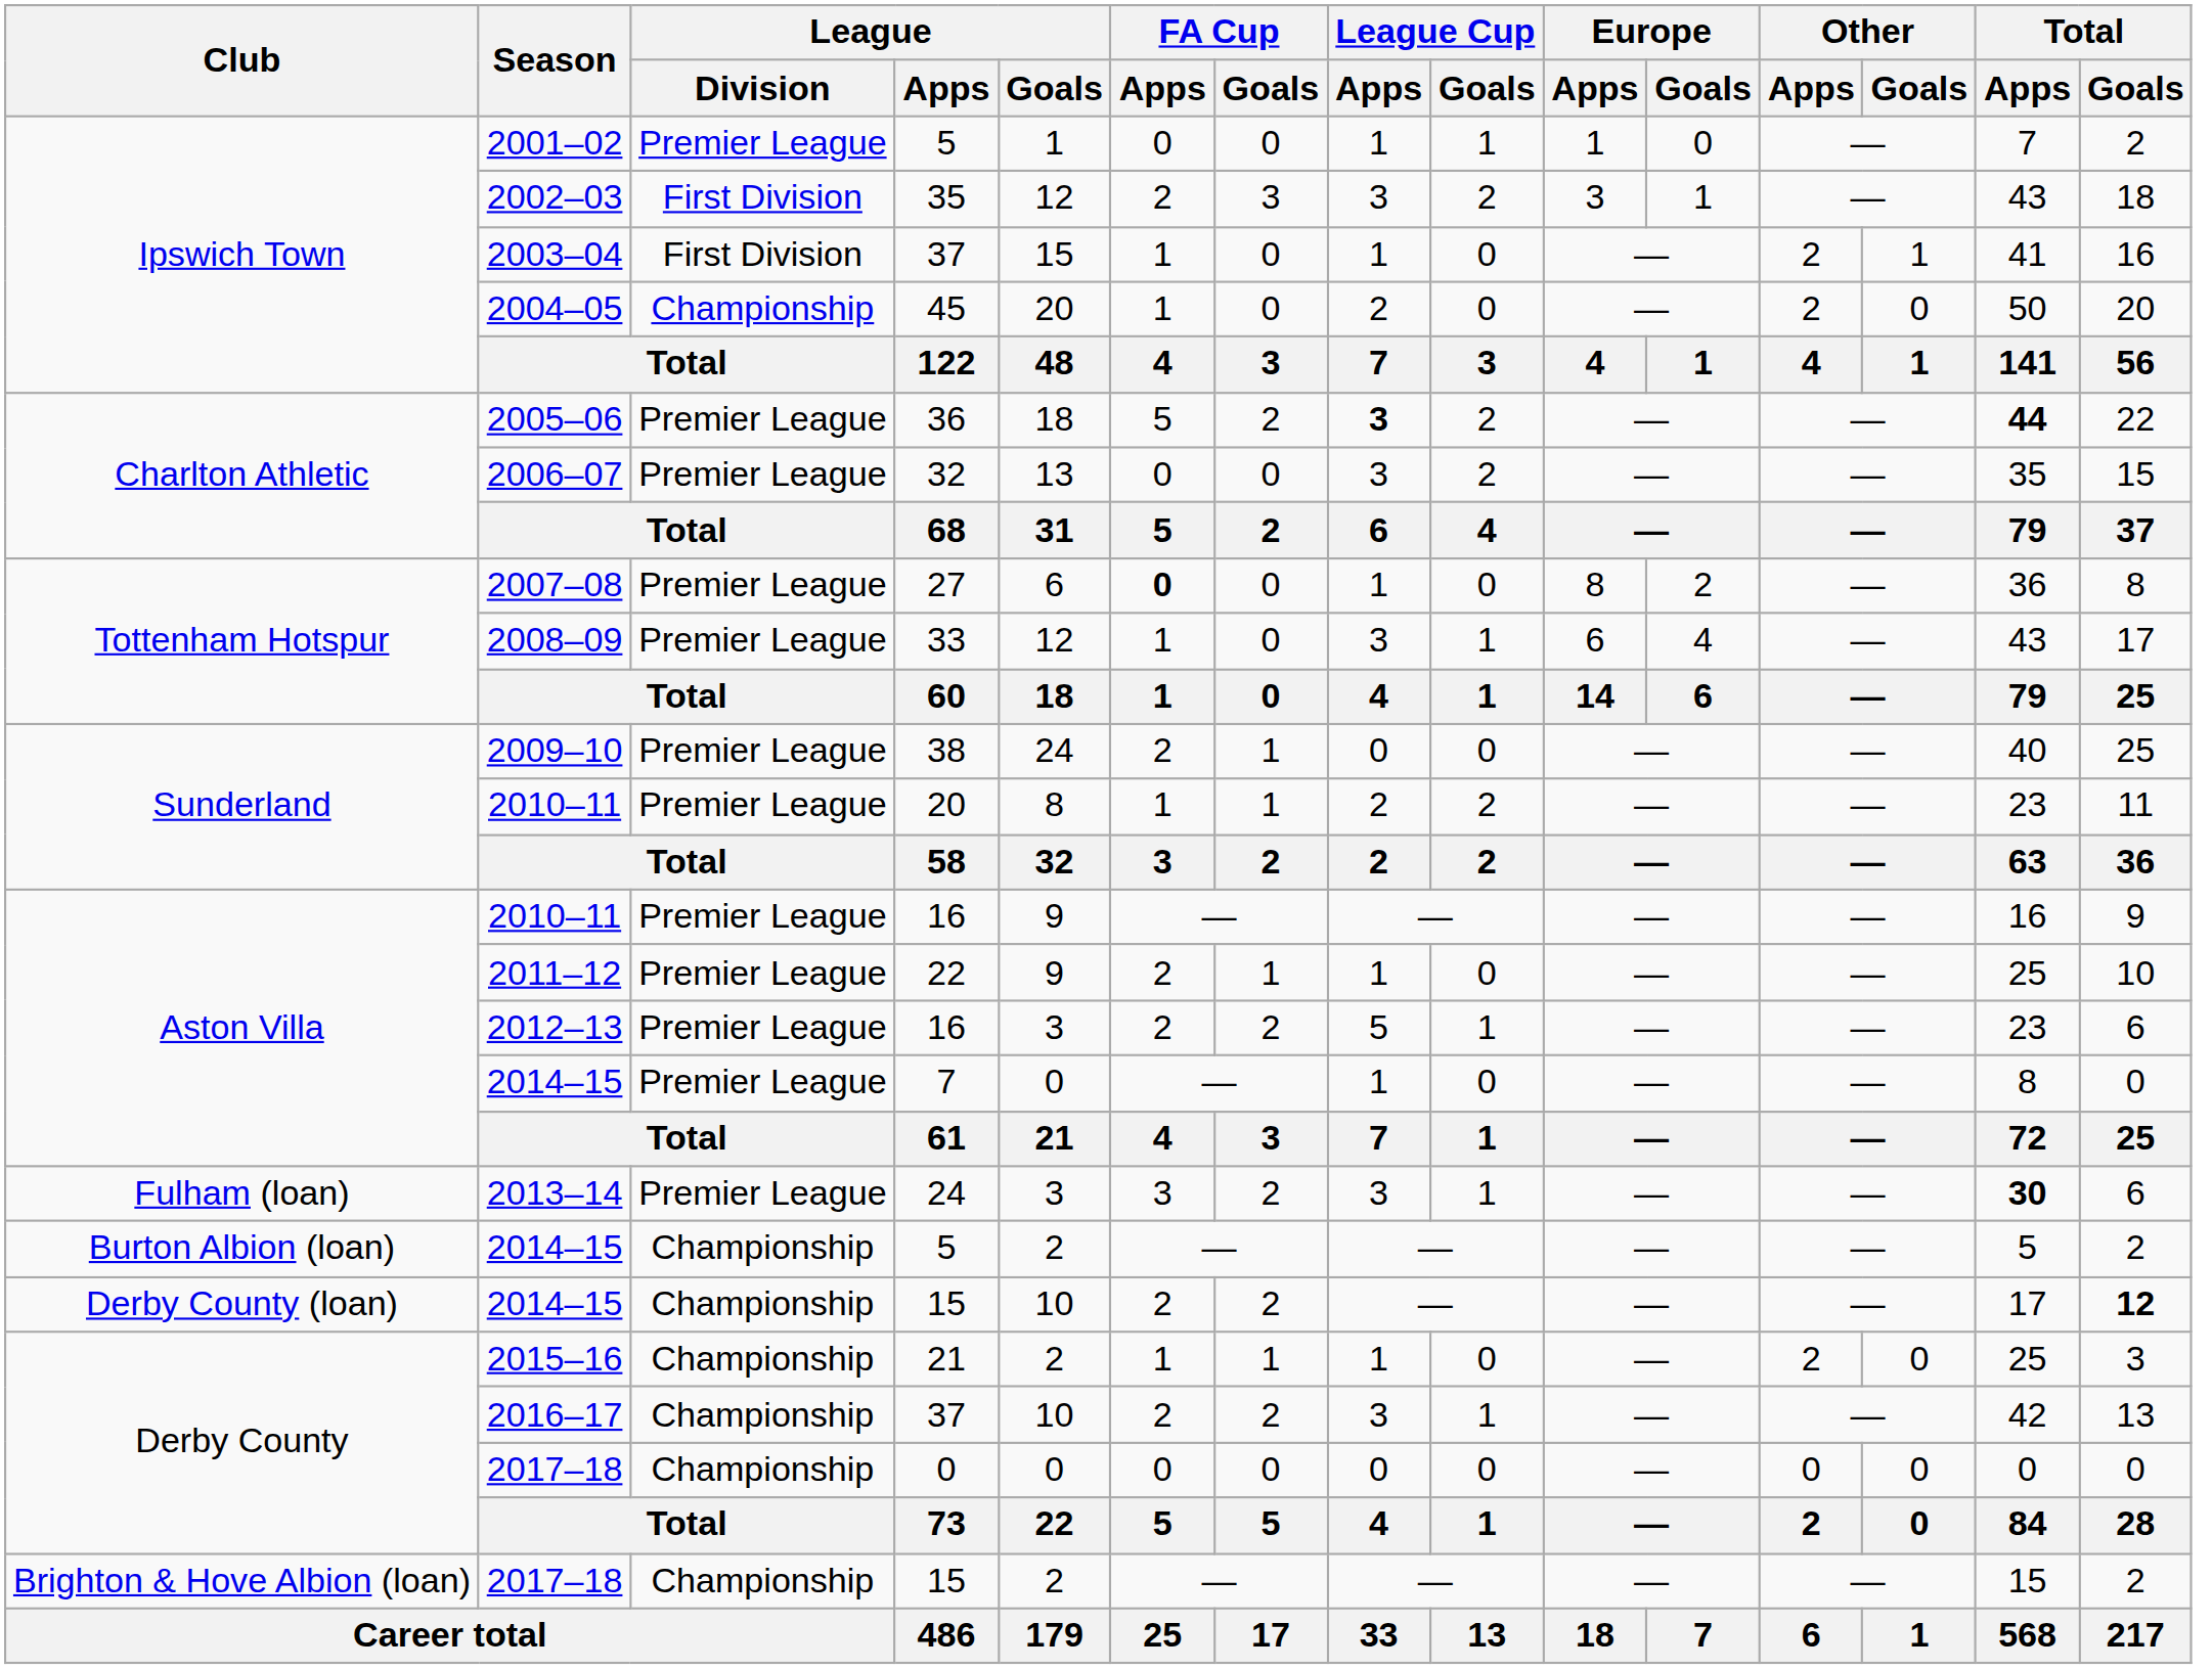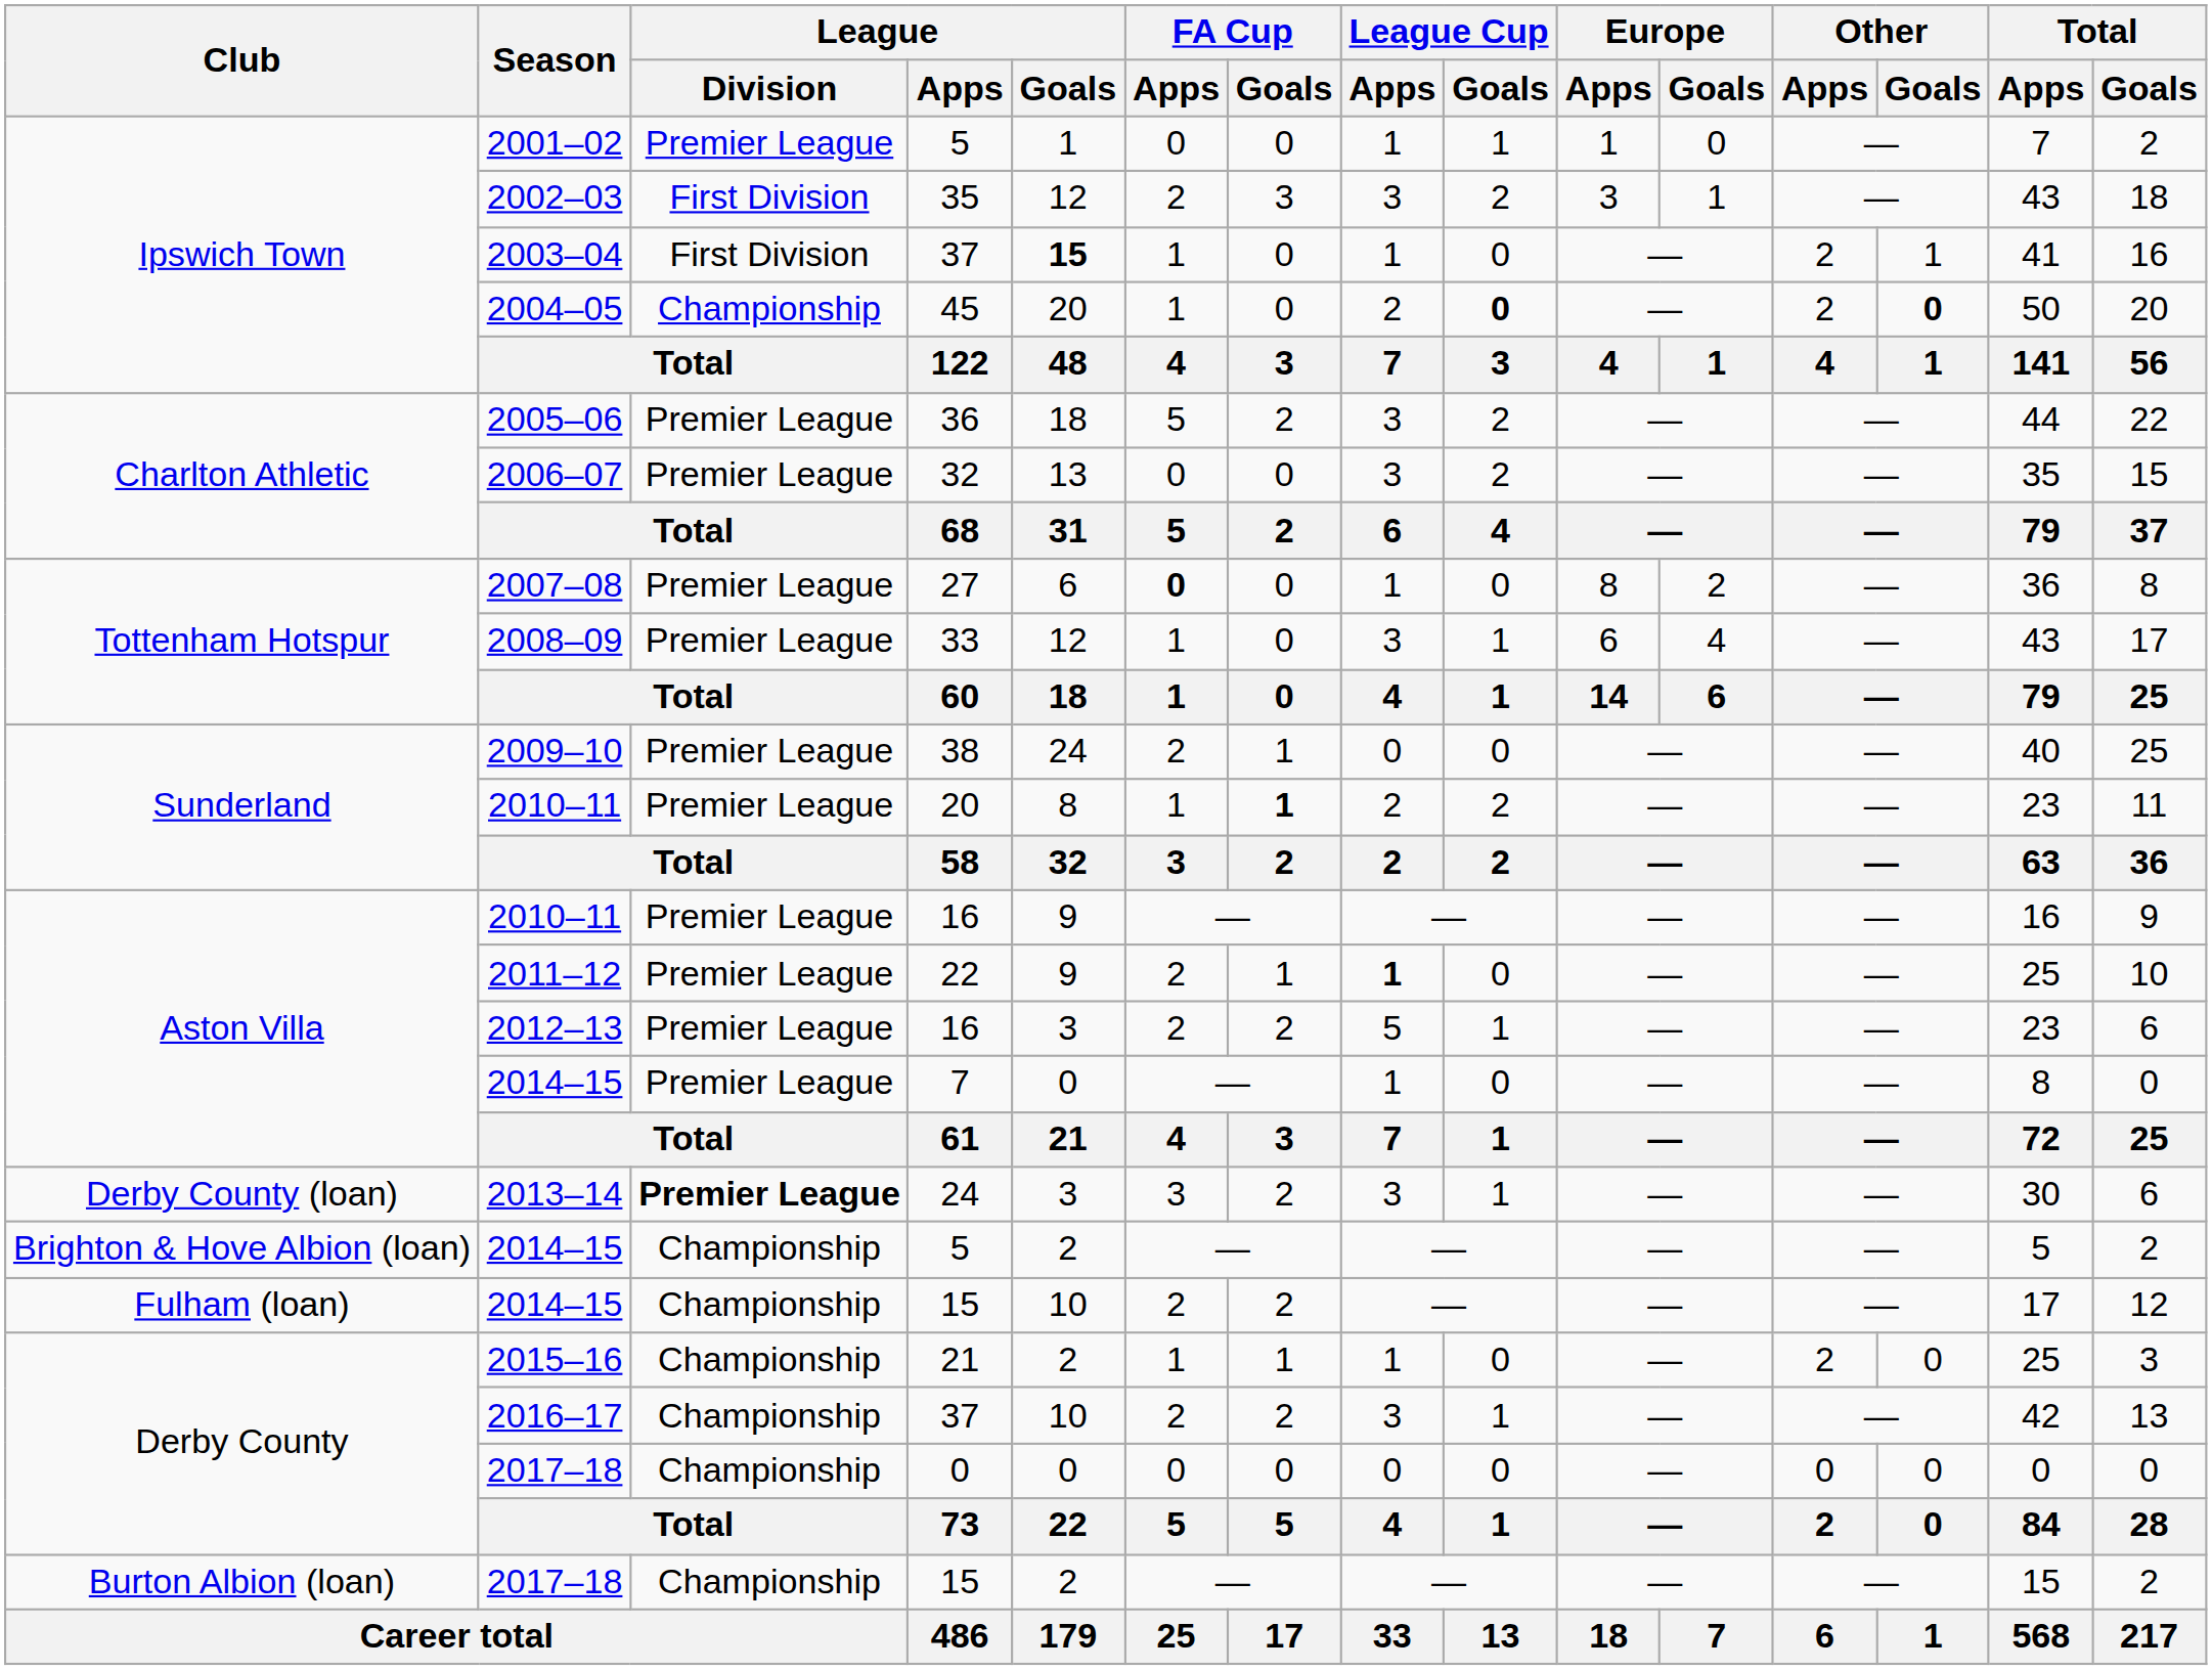2003–04 | League / Goals: normal -> bold
2004–05 | League Cup / Goals: normal -> bold
2004–05 | Other / Goals: normal -> bold
2005–06 | League Cup / Apps: bold -> normal
2005–06 | Total / Apps: bold -> normal
2010–11 / 20 | FA Cup / Goals: normal -> bold
2011–12 | League Cup / Apps: normal -> bold
2013–14 | Club: Fulham (loan) -> Derby County (loan)
2013–14 | League / Division: normal -> bold
2013–14 | Total / Apps: bold -> normal
2014–15 / 5 | Club: Burton Albion (loan) -> Brighton & Hove Albion (loan)
2014–15 / 15 | Club: Derby County (loan) -> Fulham (loan)
2014–15 / 15 | Total / Goals: bold -> normal
2017–18 / 15 | Club: Brighton & Hove Albion (loan) -> Burton Albion (loan)
